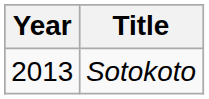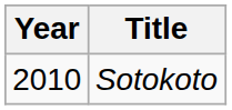Sotokoto | Year: 2013 -> 2010
